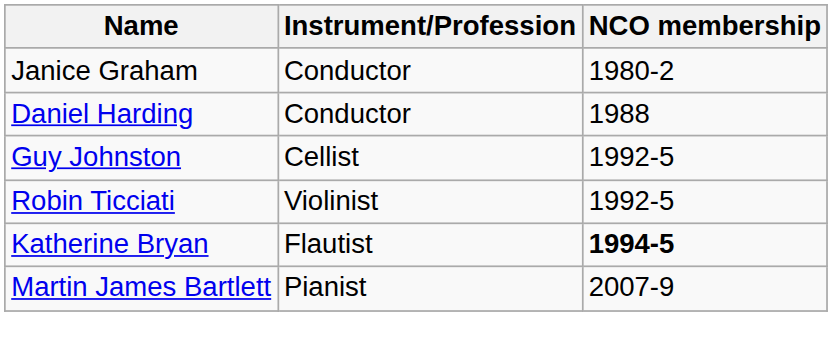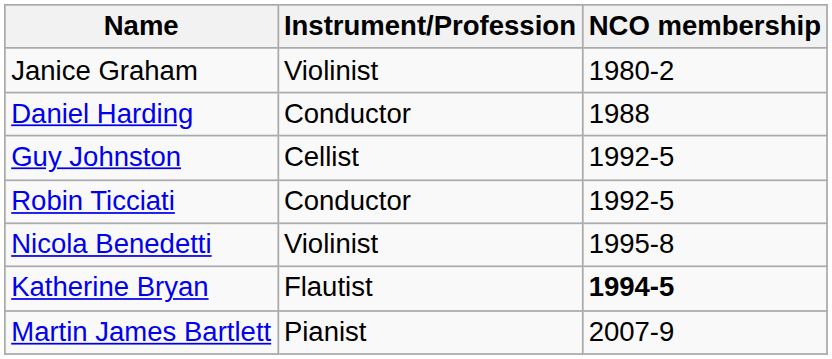Janice Graham | Instrument/Profession: Conductor -> Violinist
Robin Ticciati | Instrument/Profession: Violinist -> Conductor
+ row: Nicola Benedetti | Violinist | 1995-8
